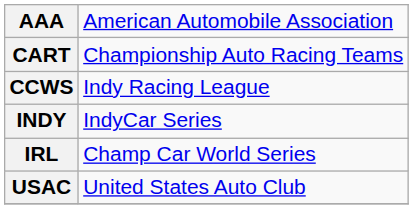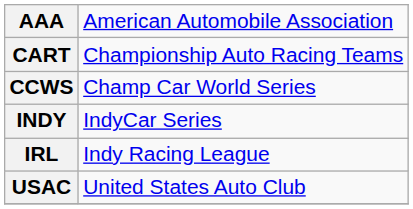CCWS | column 2: Indy Racing League -> Champ Car World Series
IRL | column 2: Champ Car World Series -> Indy Racing League
